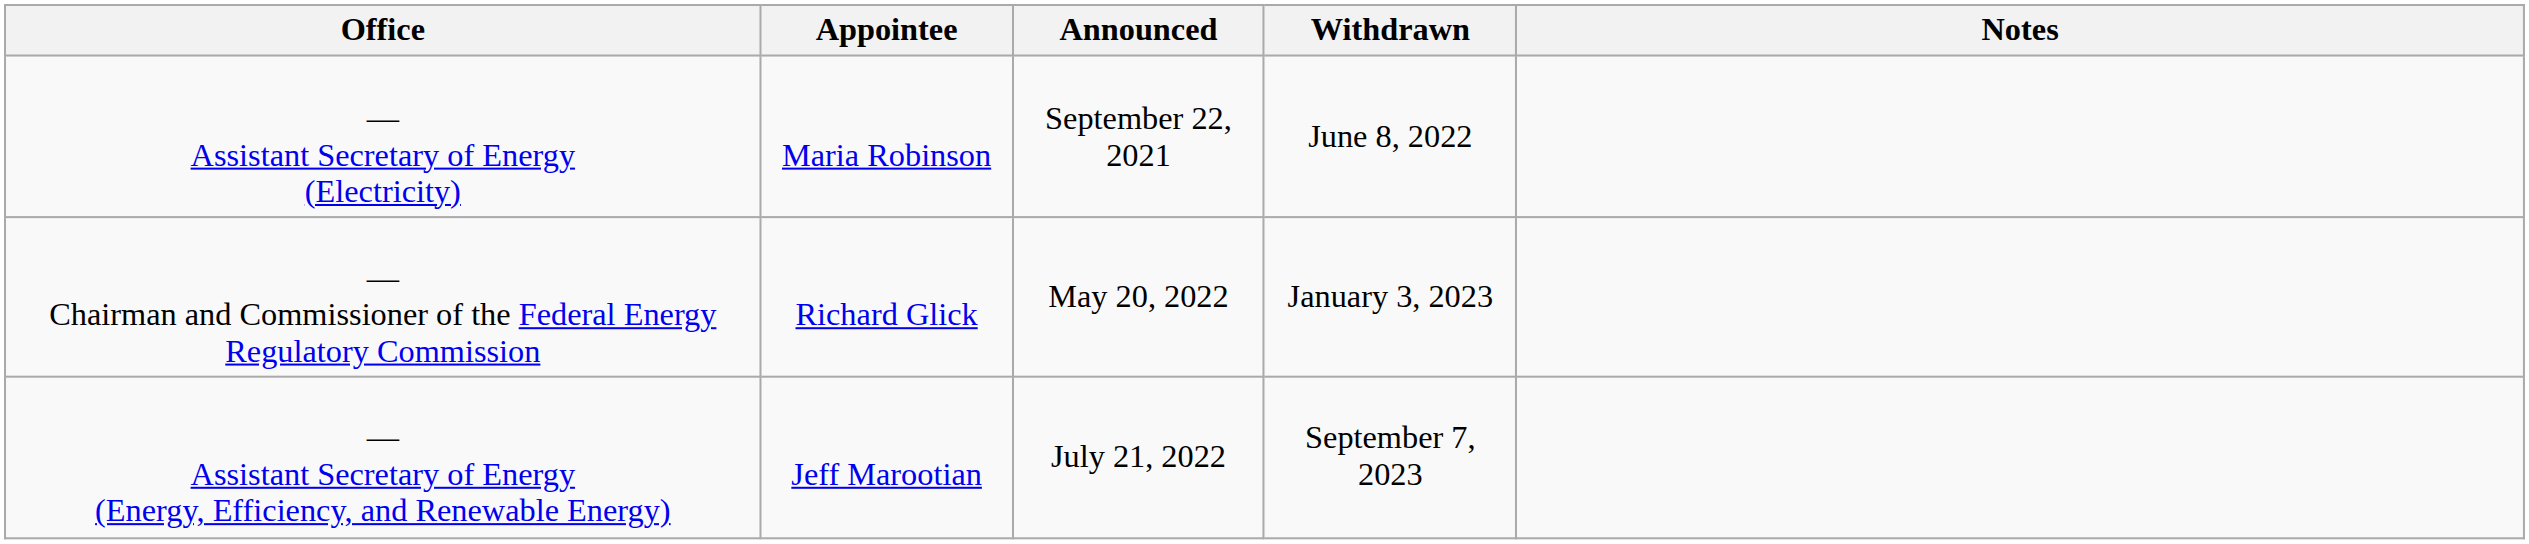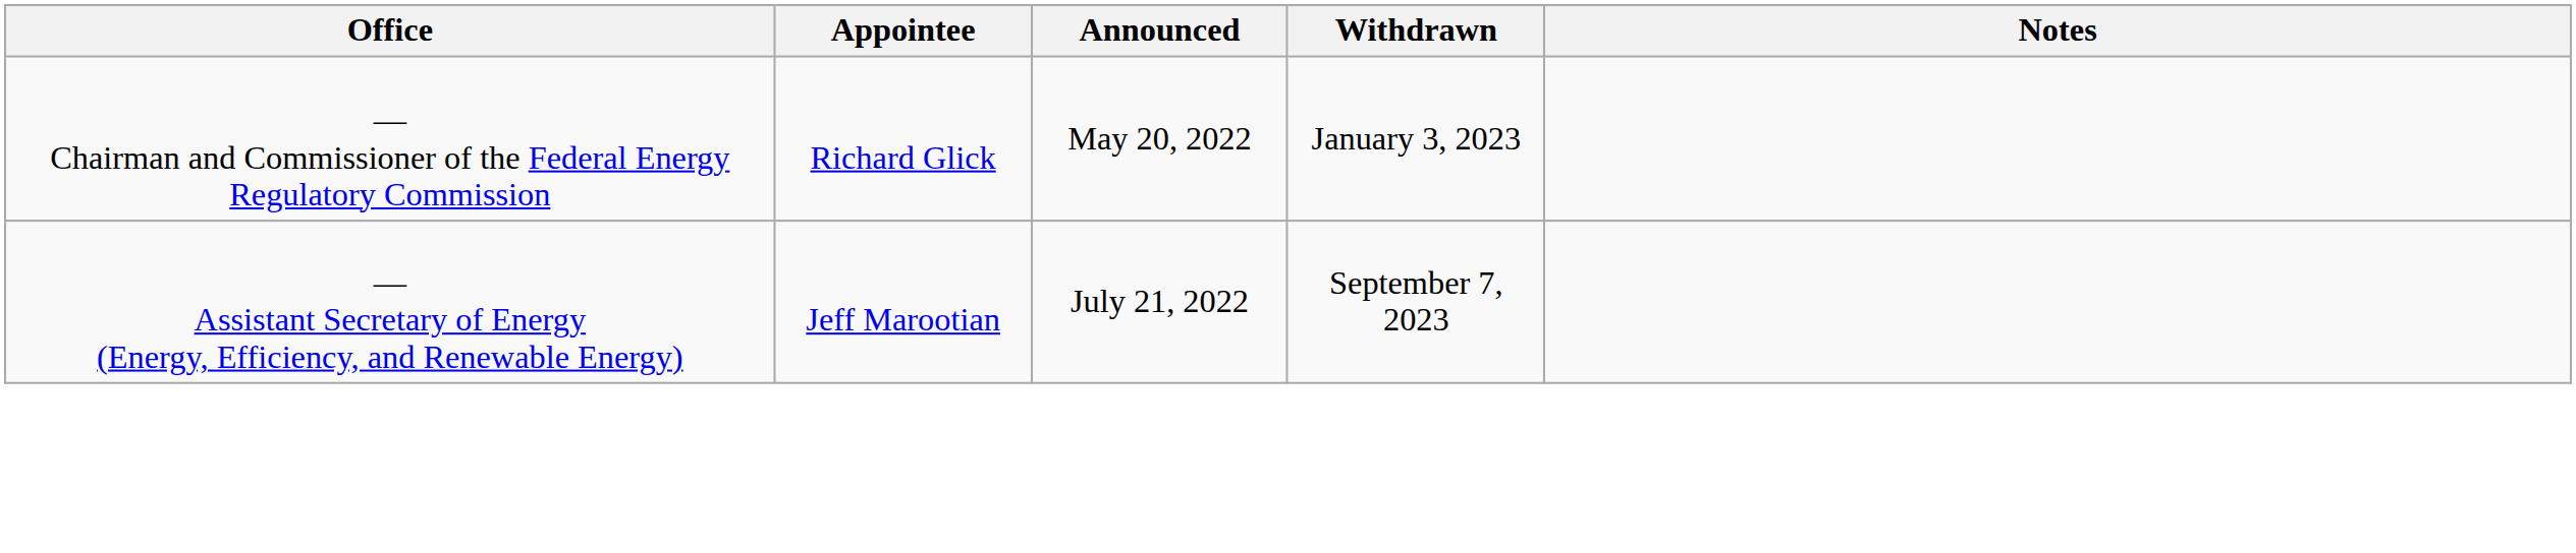- row: — Assistant Secretary of Energy (Electricity) | Maria Robinson | September 22, 2021 | June 8, 2022
